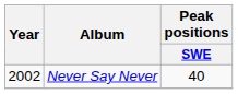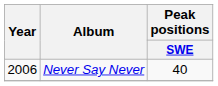Never Say Never | Year: 2002 -> 2006
